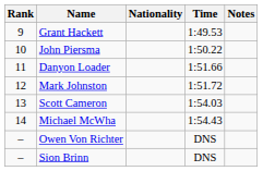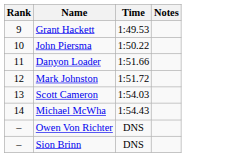- column: Nationality
